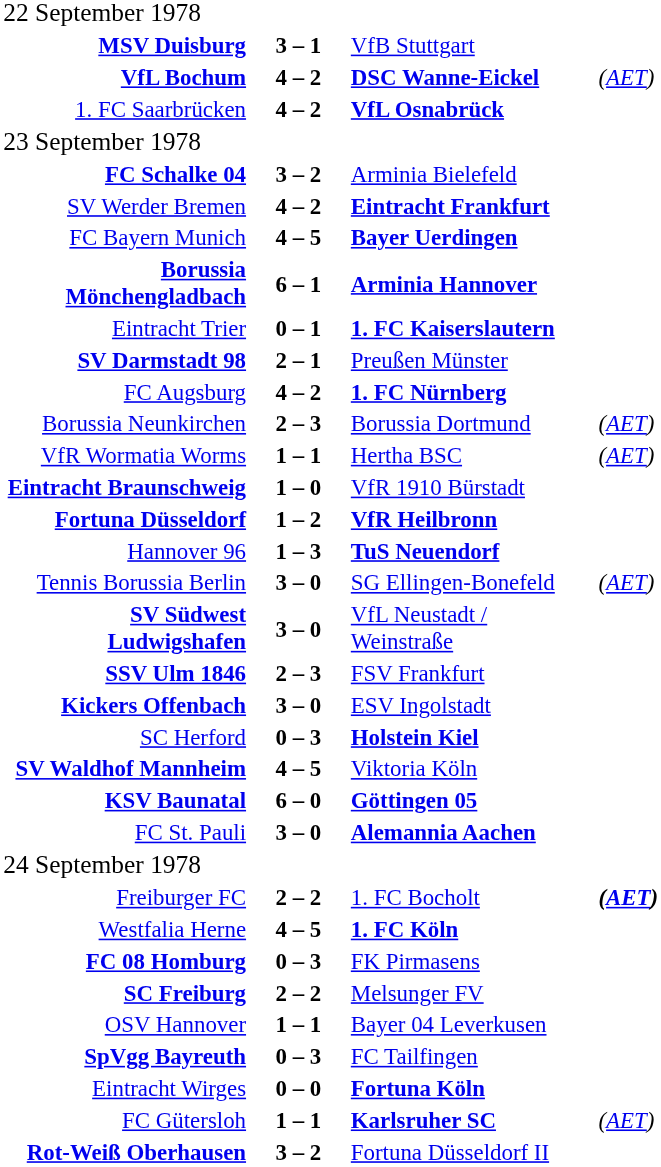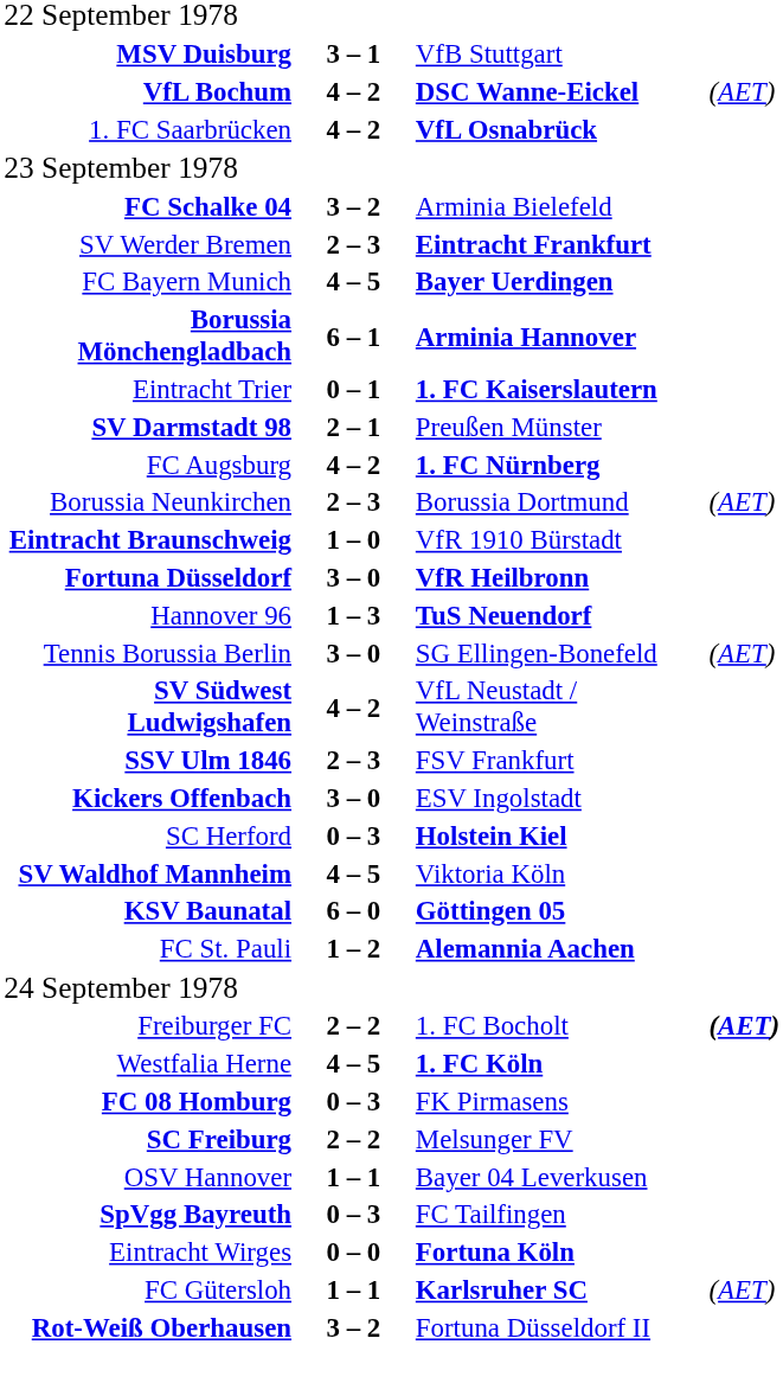SV Werder Bremen | column 2: 4 – 2 -> 2 – 3
- row: VfR Wormatia Worms | 1 – 1 | Hertha BSC | (AET)
Fortuna Düsseldorf | column 2: 1 – 2 -> 3 – 0
SV Südwest Ludwigshafen | column 2: 3 – 0 -> 4 – 2
FC St. Pauli | column 2: 3 – 0 -> 1 – 2
